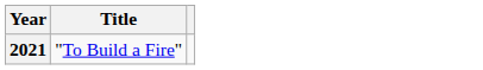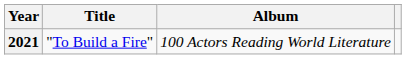+ column: Album | 100 Actors Reading World Literature
